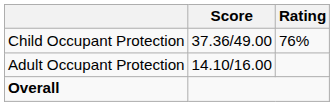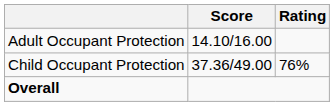rows swapped: Adult Occupant Protection <-> Child Occupant Protection
